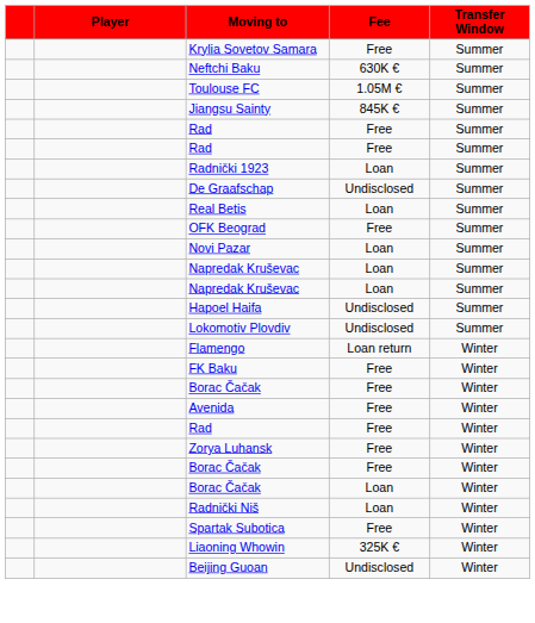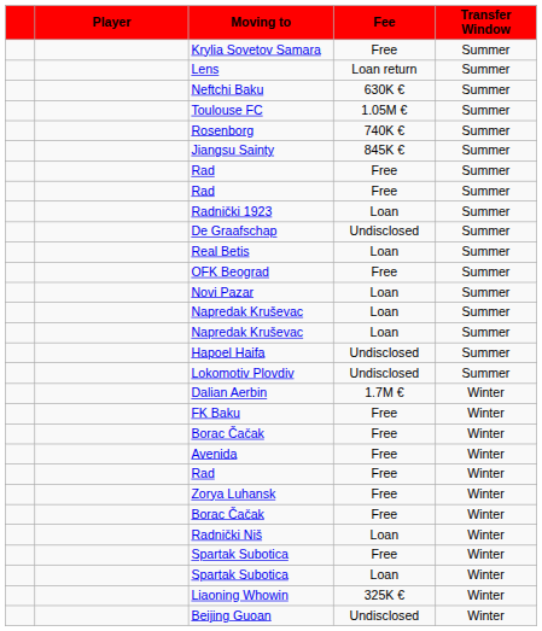+ row: Lens | Loan return | Summer
+ row: Rosenborg | 740K € | Summer
- row: Flamengo | Loan return | Winter
+ row: Dalian Aerbin | 1.7M € | Winter
- row: Borac Čačak | Loan | Winter
+ row: Spartak Subotica | Loan | Winter
